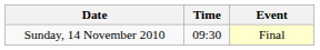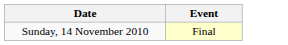- column: Time | 09:30
